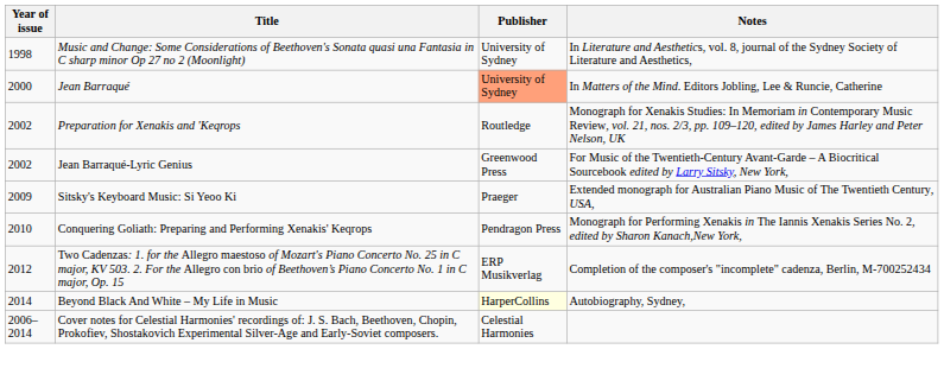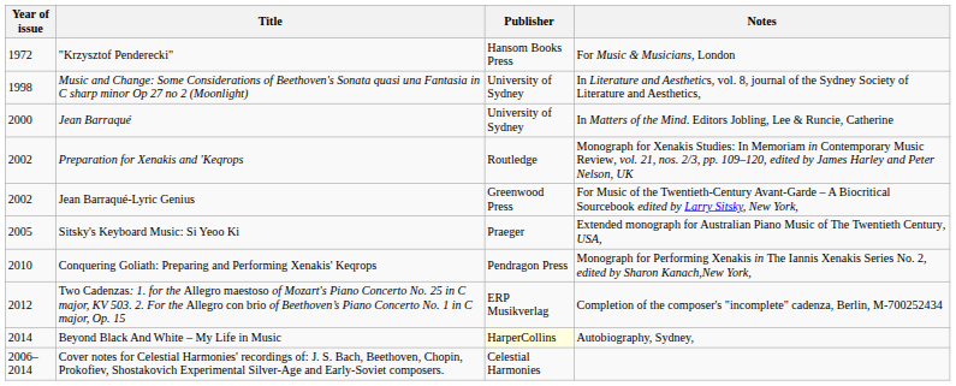+ row: 1972 | "Krzysztof Penderecki" | Hansom Books Press | For Music & Musicians, London
Jean Barraqué | Publisher: lightsalmon background -> no background
Sitsky's Keyboard Music: Si Yeoo Ki | Year of issue: 2009 -> 2005
